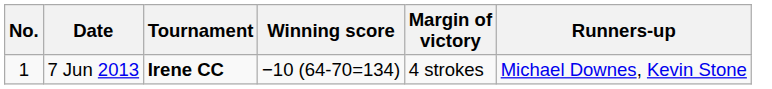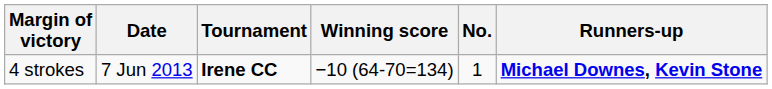columns swapped: No. <-> Margin of victory
7 Jun 2013 | Runners-up: normal -> bold
